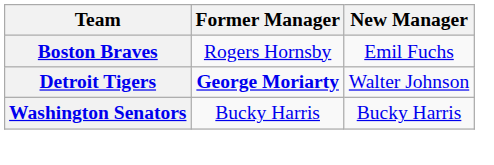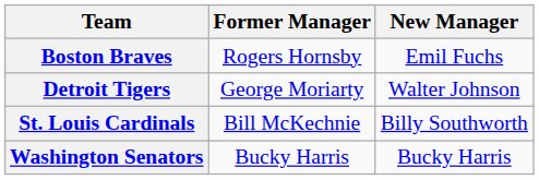Detroit Tigers | Former Manager: bold -> normal
+ row: St. Louis Cardinals | Bill McKechnie | Billy Southworth
